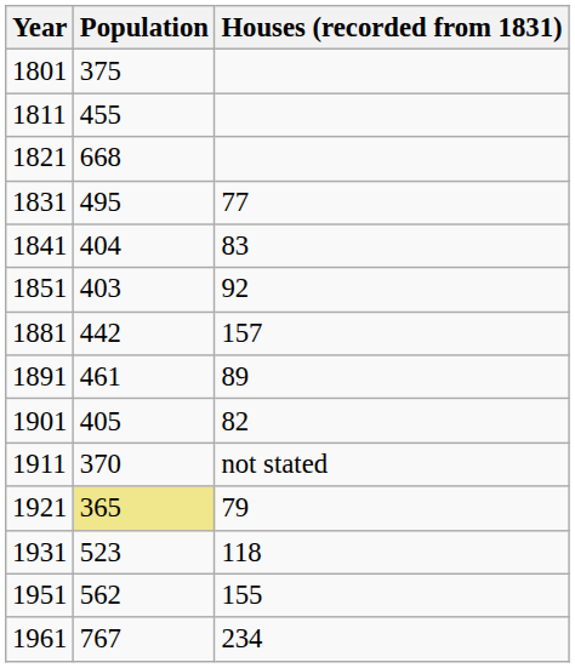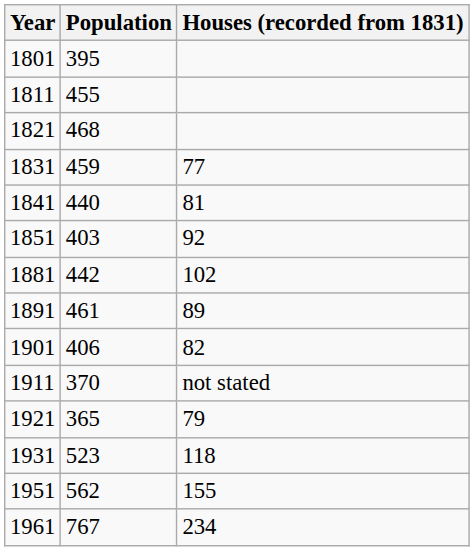1801 | Population: 375 -> 395
1821 | Population: 668 -> 468
1831 | Population: 495 -> 459
1841 | Population: 404 -> 440
1841 | Houses (recorded from 1831): 83 -> 81
1881 | Houses (recorded from 1831): 157 -> 102
1901 | Population: 405 -> 406
1921 | Population: khaki background -> no background
